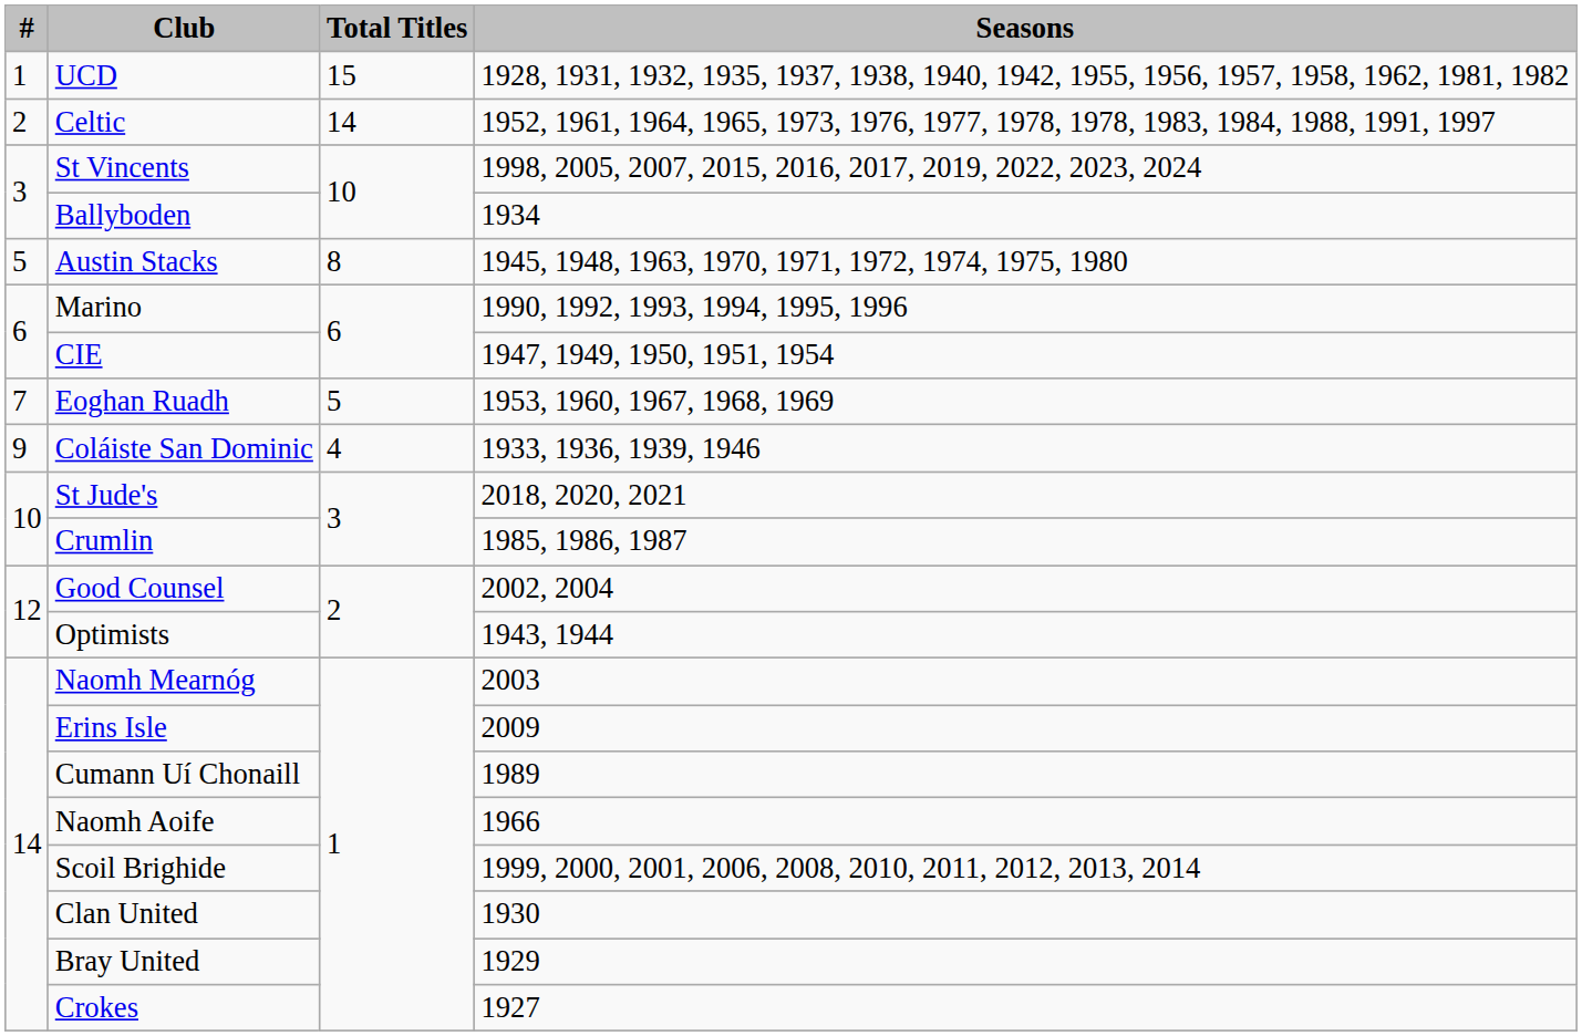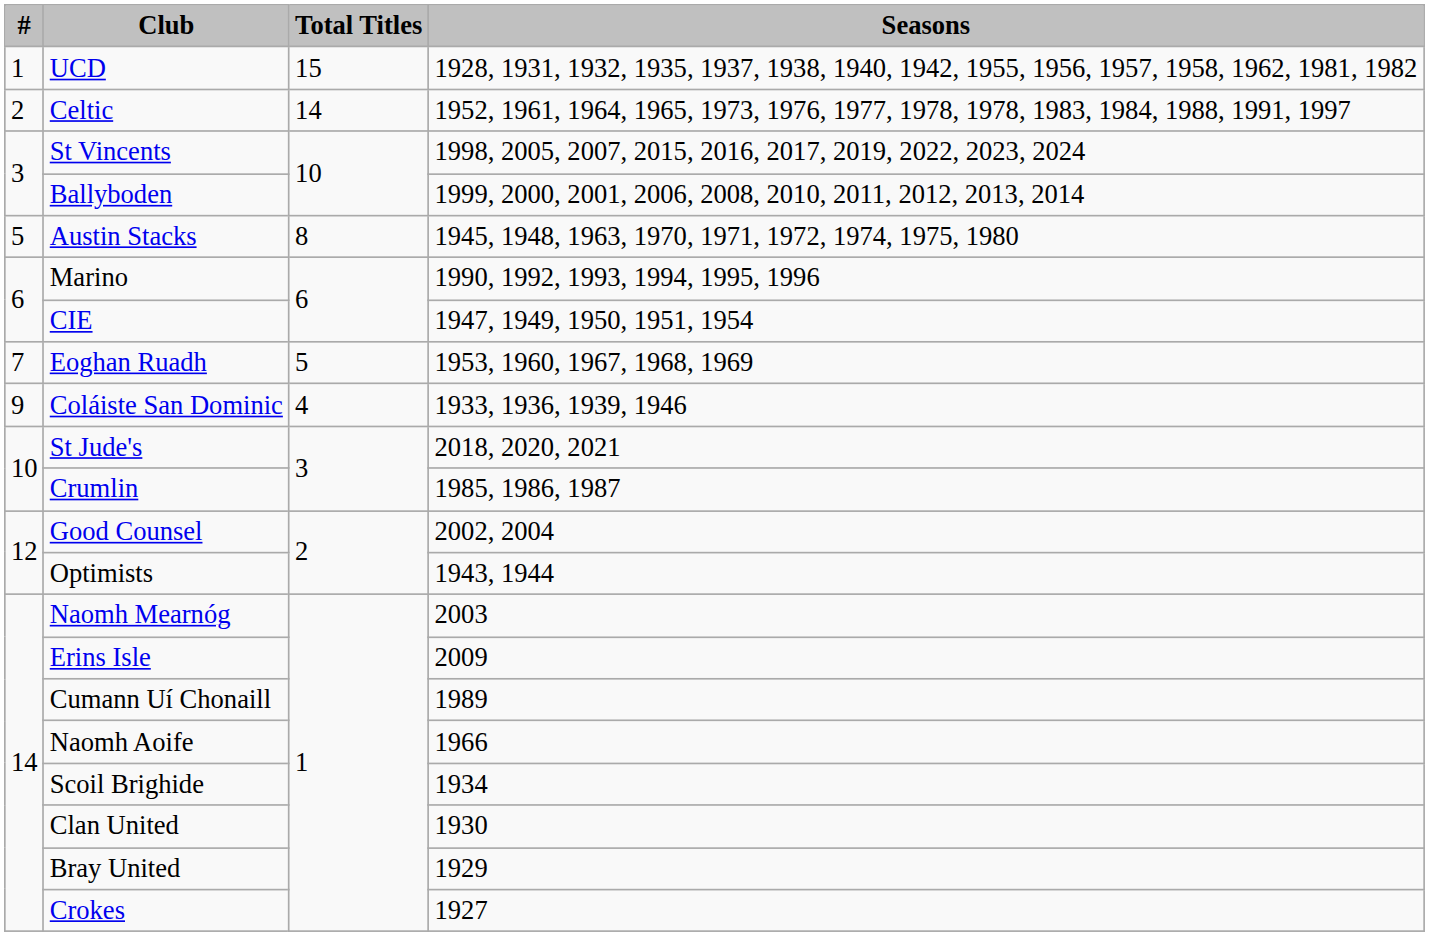Ballyboden | Seasons: 1934 -> 1999, 2000, 2001, 2006, 2008, 2010, 2011, 2012, 2013, 2014
Scoil Brighide | Seasons: 1999, 2000, 2001, 2006, 2008, 2010, 2011, 2012, 2013, 2014 -> 1934
